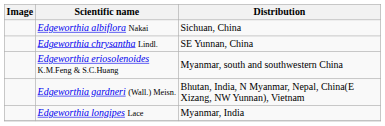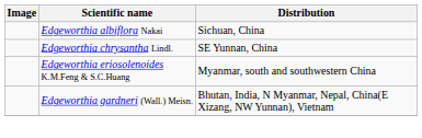- row: Edgeworthia longipes Lace | Myanmar, India
